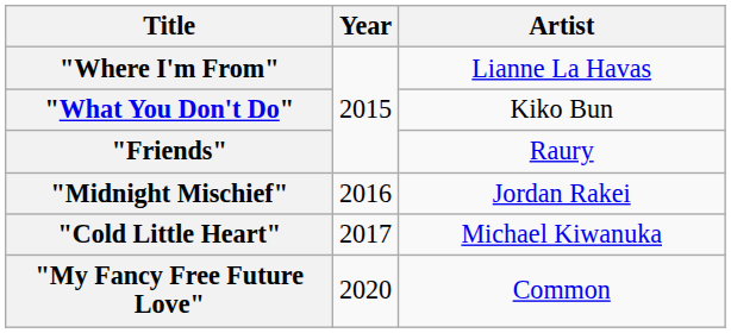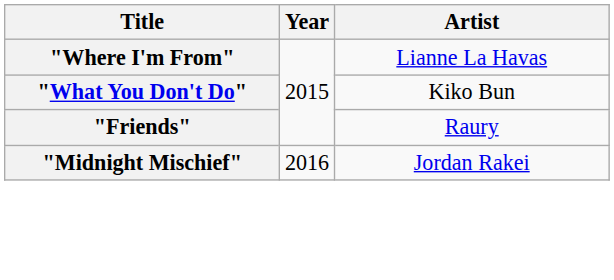- row: "Cold Little Heart" | 2017 | Michael Kiwanuka
- row: "My Fancy Free Future Love" | 2020 | Common
